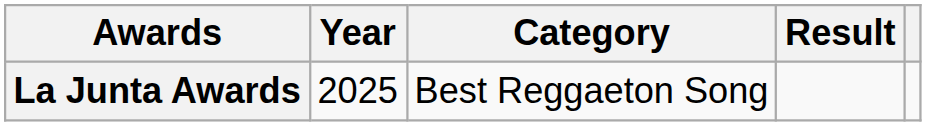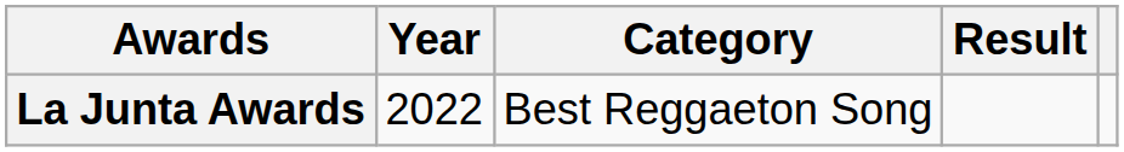La Junta Awards | Year: 2025 -> 2022
